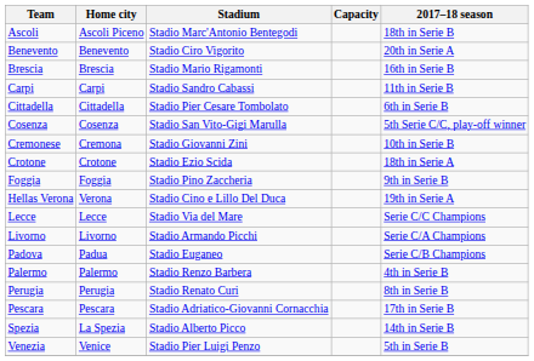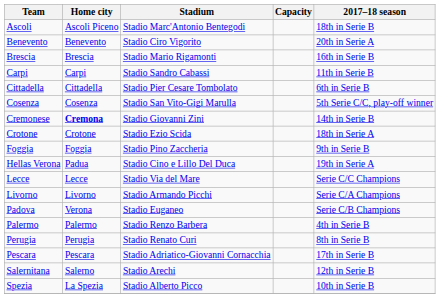Cremonese | Home city: normal -> bold
Cremonese | 2017–18 season: 10th in Serie B -> 14th in Serie B
Hellas Verona | Home city: Verona -> Padua
Padova | Home city: Padua -> Verona
+ row: Salernitana | Salerno | Stadio Arechi | 12th in Serie B
Spezia | 2017–18 season: 14th in Serie B -> 10th in Serie B
- row: Venezia | Venice | Stadio Pier Luigi Penzo | 5th in Serie B
